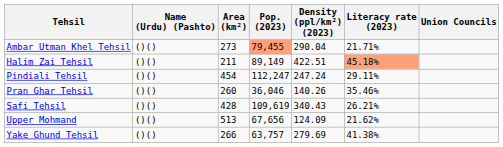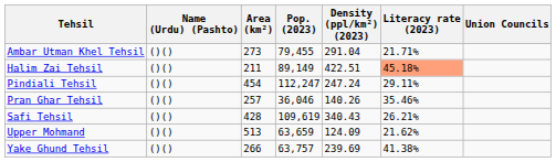Ambar Utman Khel Tehsil | Pop. (2023): lightsalmon background -> no background
Ambar Utman Khel Tehsil | Density (ppl/km²) (2023): 290.04 -> 291.04
Pran Ghar Tehsil | Area (km²): 260 -> 257
Upper Mohmand | Pop. (2023): 67,656 -> 63,659
Yake Ghund Tehsil | Density (ppl/km²) (2023): 279.69 -> 239.69
